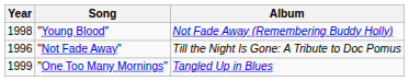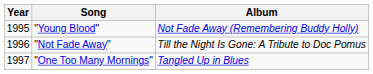"Young Blood" | Year: 1998 -> 1995
"One Too Many Mornings" | Year: 1999 -> 1997
